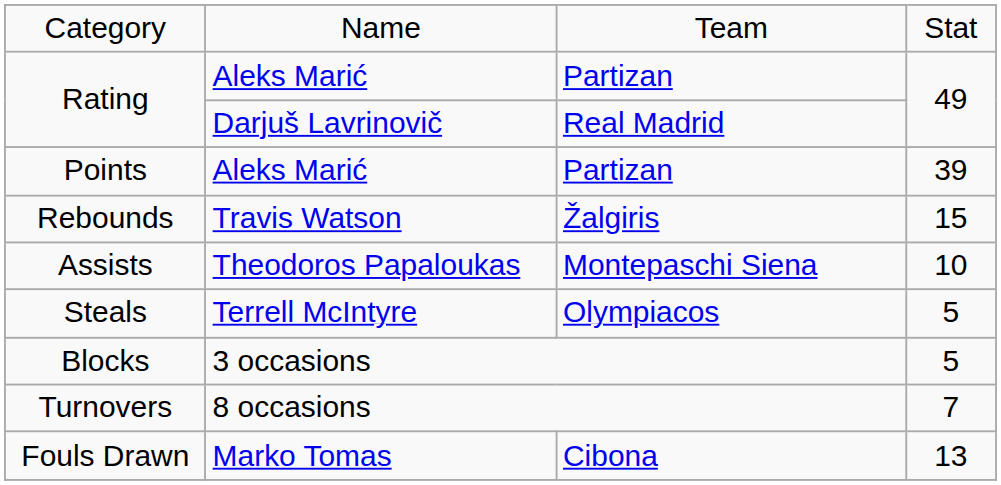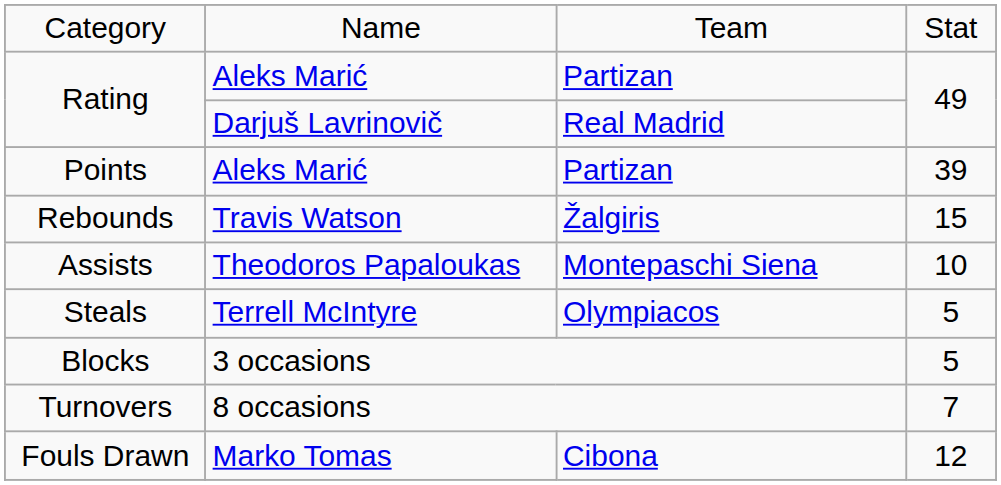Fouls Drawn | column 4: 13 -> 12
